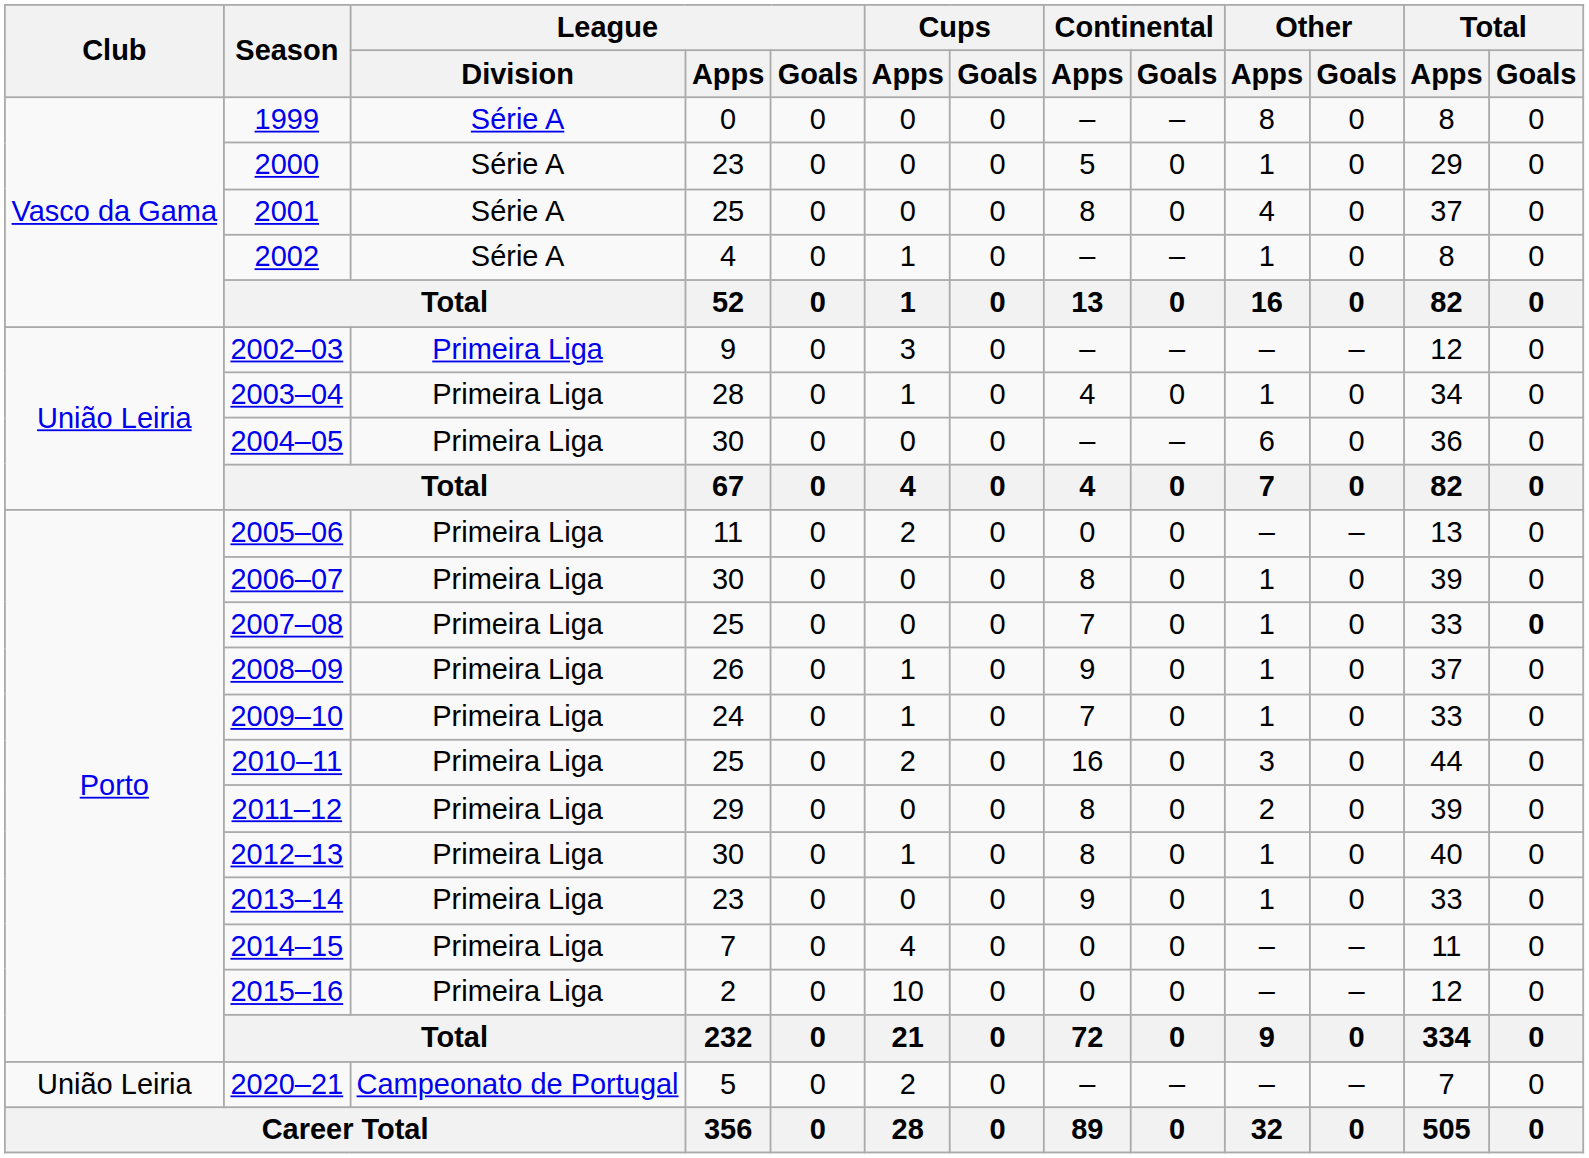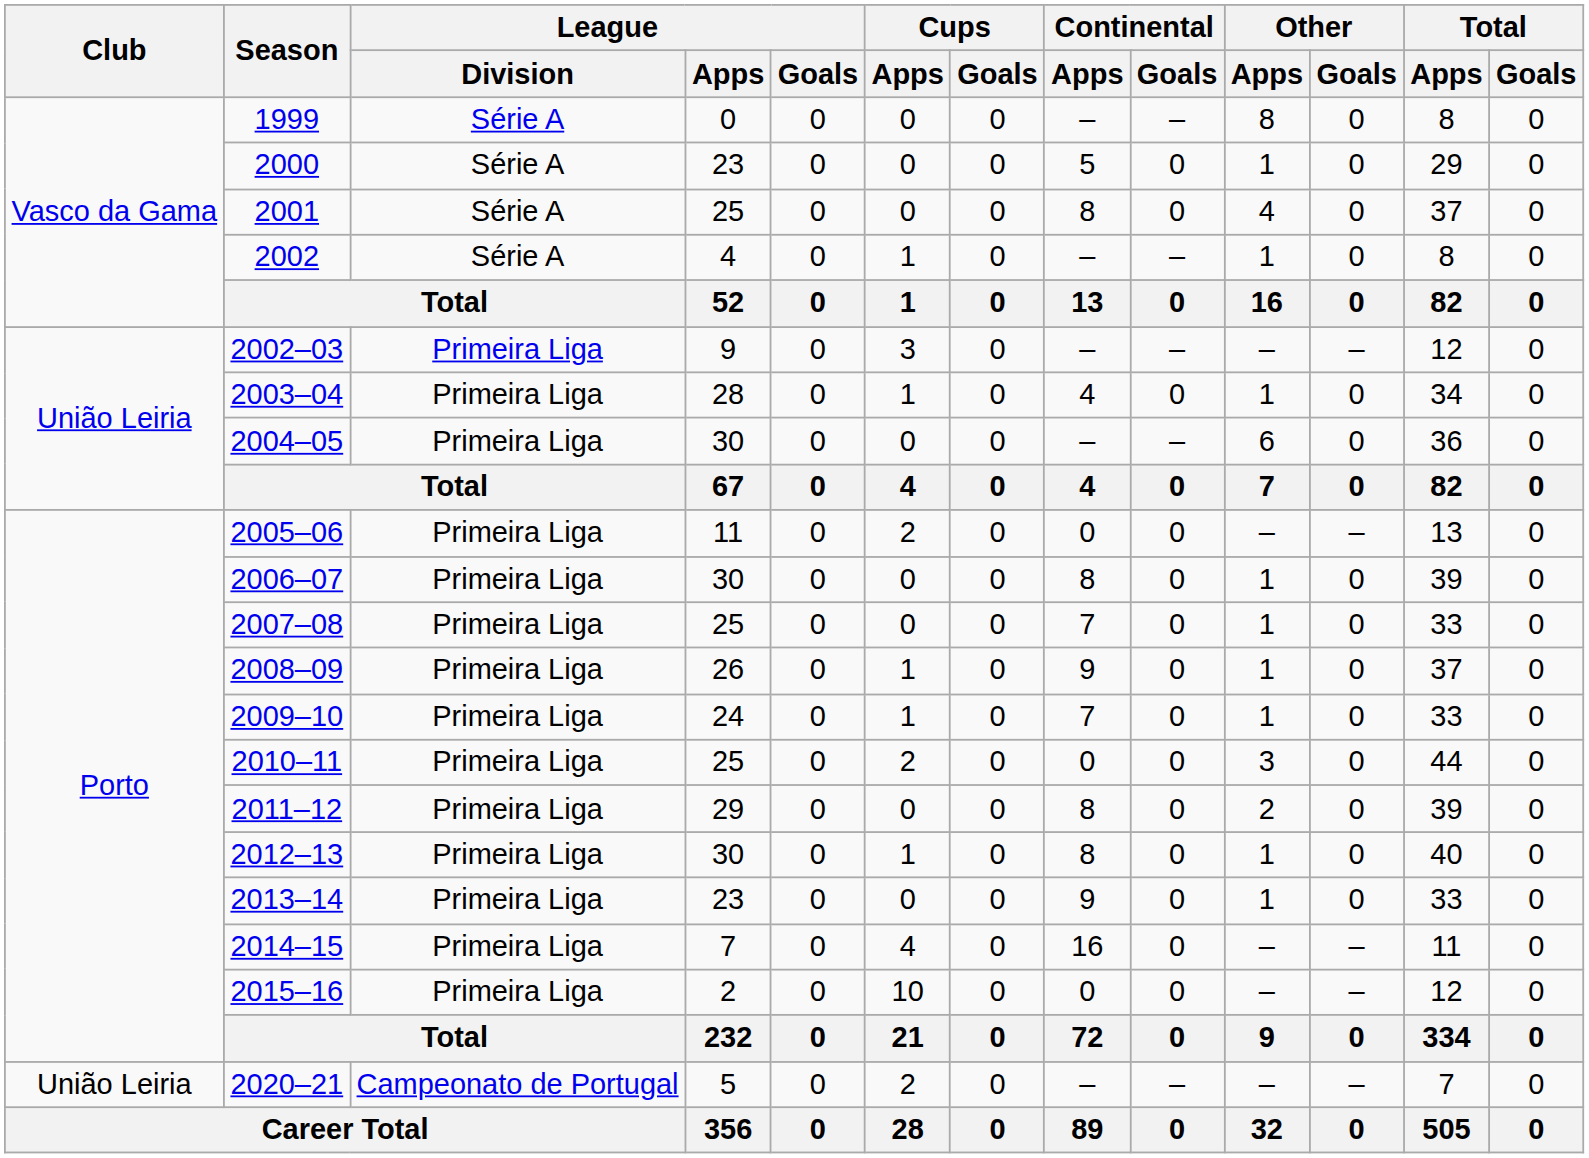2007–08 | Total / Goals: bold -> normal
2010–11 | Continental / Apps: 16 -> 0
2014–15 | Continental / Apps: 0 -> 16
